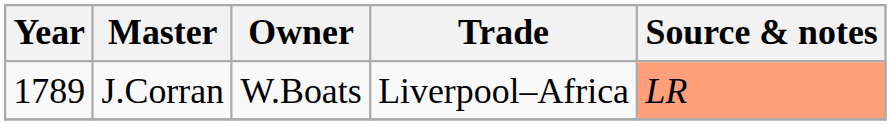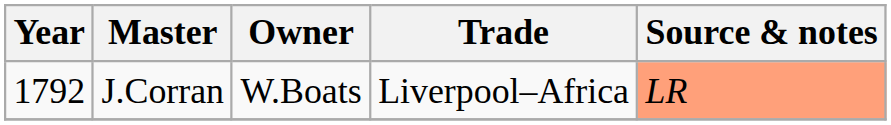J.Corran | Year: 1789 -> 1792
